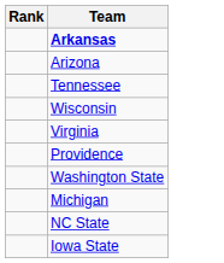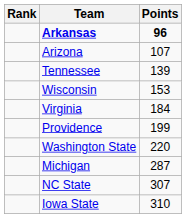+ column: Points | 96 | 107 | 139 | 153 | 184 | 199 | 220 | 287 | 307 | 310
